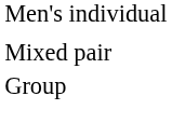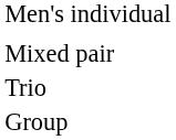+ row: Trio
